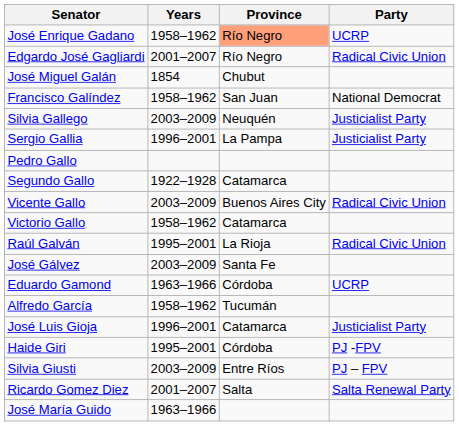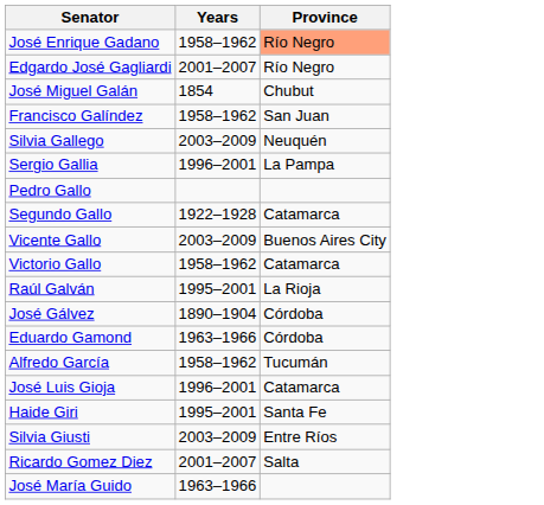- column: Party | UCRP | Radical Civic Union | National Democrat | Justicialist Party | Justicialist Party | Radical Civic Union | Radical Civic Union | UCRP | Justicialist Party | PJ -FPV | PJ – FPV | Salta Renewal Party
José Gálvez | Years: 2003–2009 -> 1890–1904
José Gálvez | Province: Santa Fe -> Córdoba
Haide Giri | Province: Córdoba -> Santa Fe
